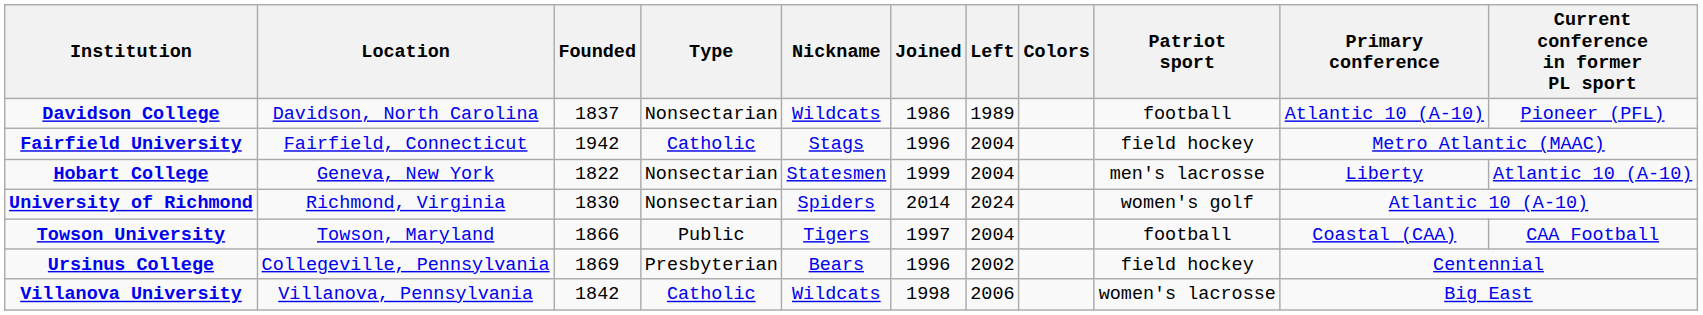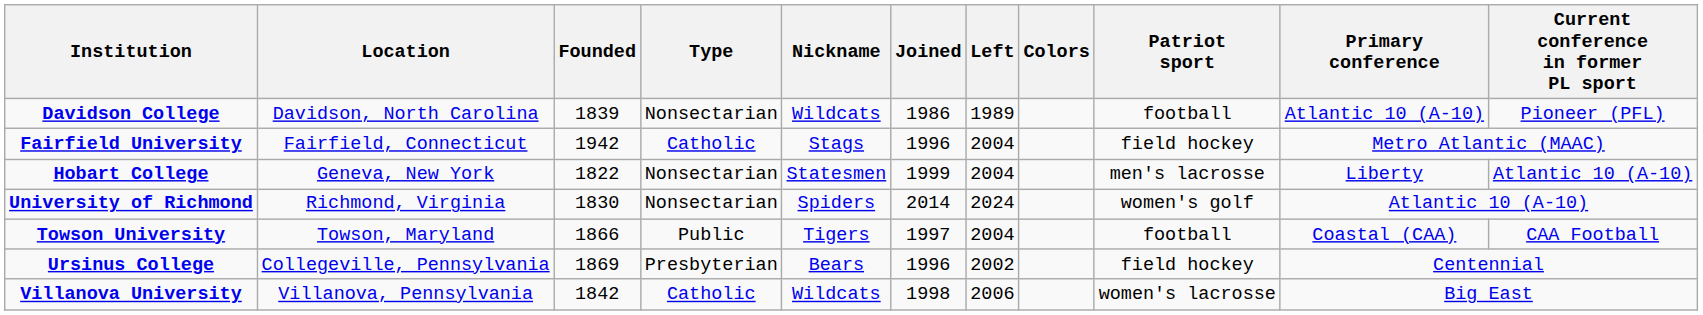Davidson College | Founded: 1837 -> 1839
